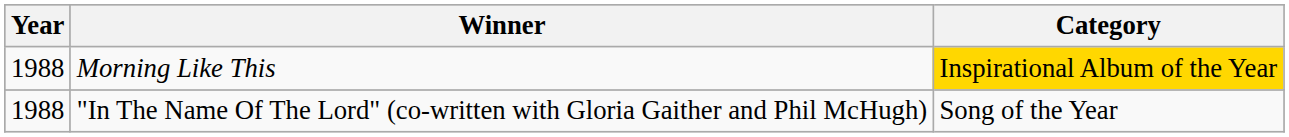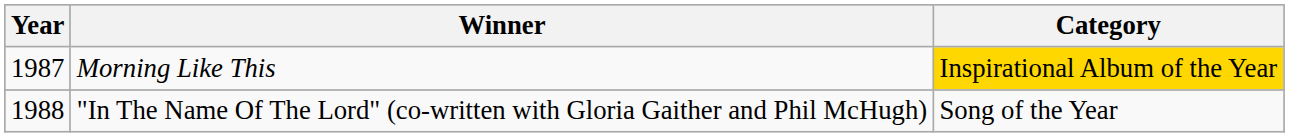Morning Like This | Year: 1988 -> 1987
